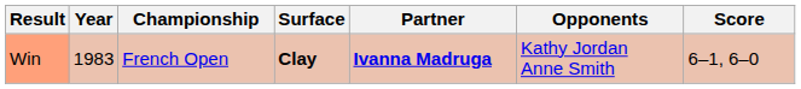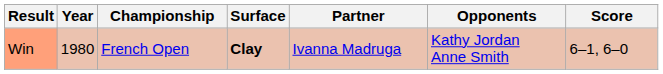Win | Year: 1983 -> 1980
Win | Partner: bold -> normal
